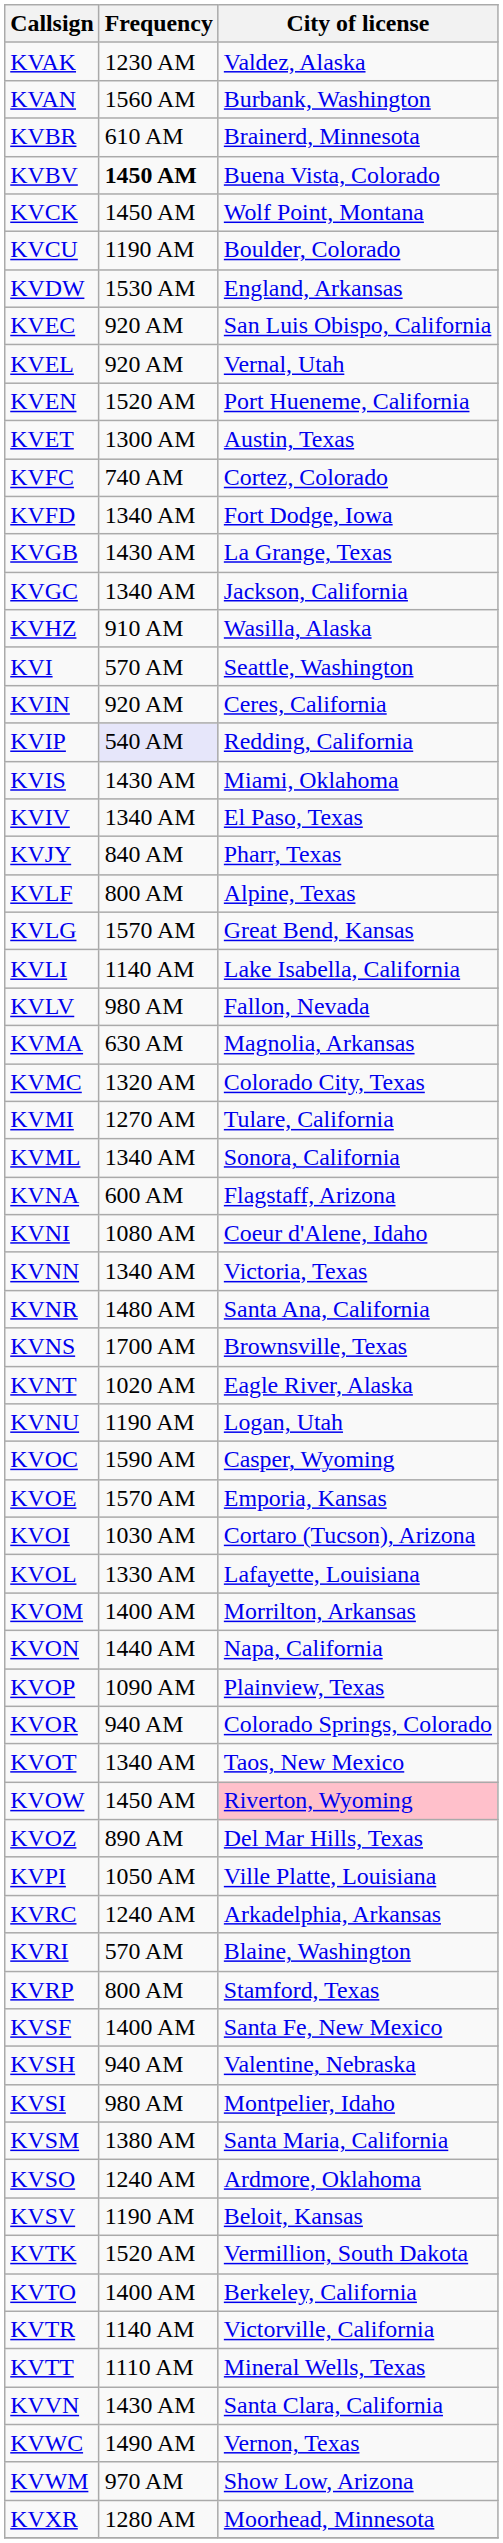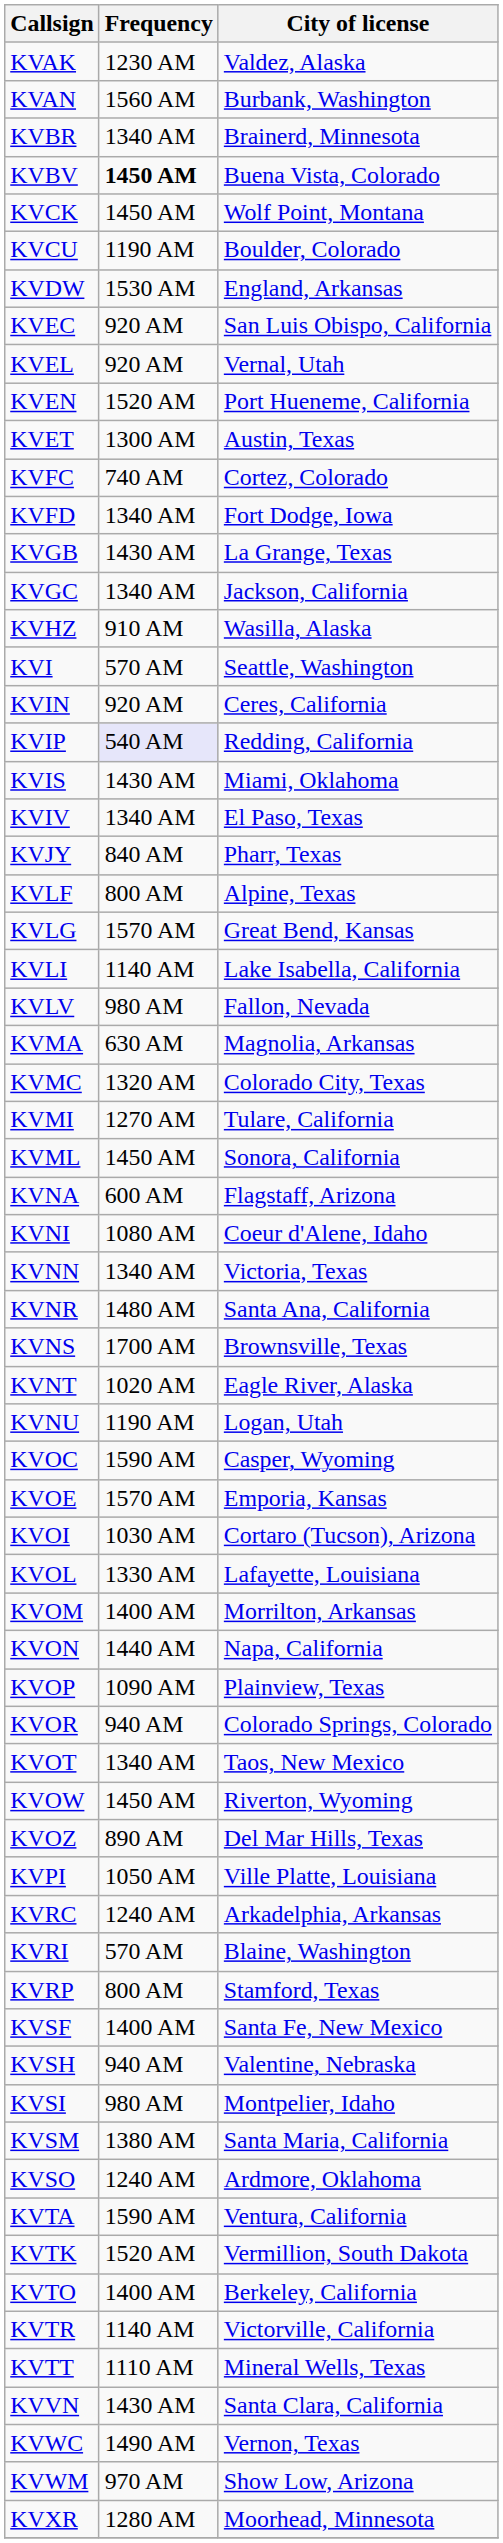KVBR | Frequency: 610 AM -> 1340 AM
KVML | Frequency: 1340 AM -> 1450 AM
KVOW | City of license: pink background -> no background
- row: KVSV | 1190 AM | Beloit, Kansas
+ row: KVTA | 1590 AM | Ventura, California
